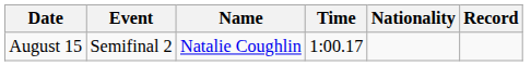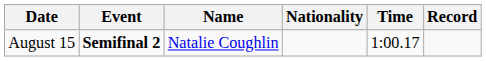columns swapped: Nationality <-> Time
August 15 | Event: normal -> bold
